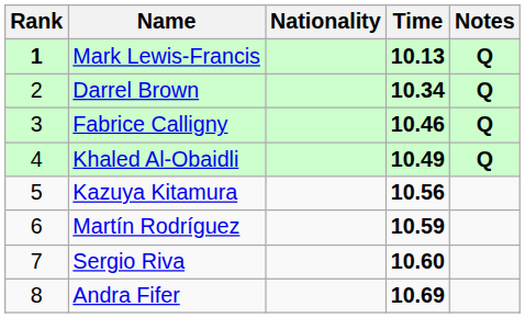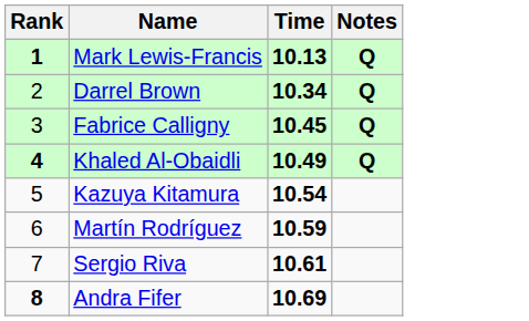- column: Nationality
Fabrice Calligny | Time: 10.46 -> 10.45
Khaled Al-Obaidli | Rank: normal -> bold
Kazuya Kitamura | Time: 10.56 -> 10.54
Sergio Riva | Time: 10.60 -> 10.61
Andra Fifer | Rank: normal -> bold
